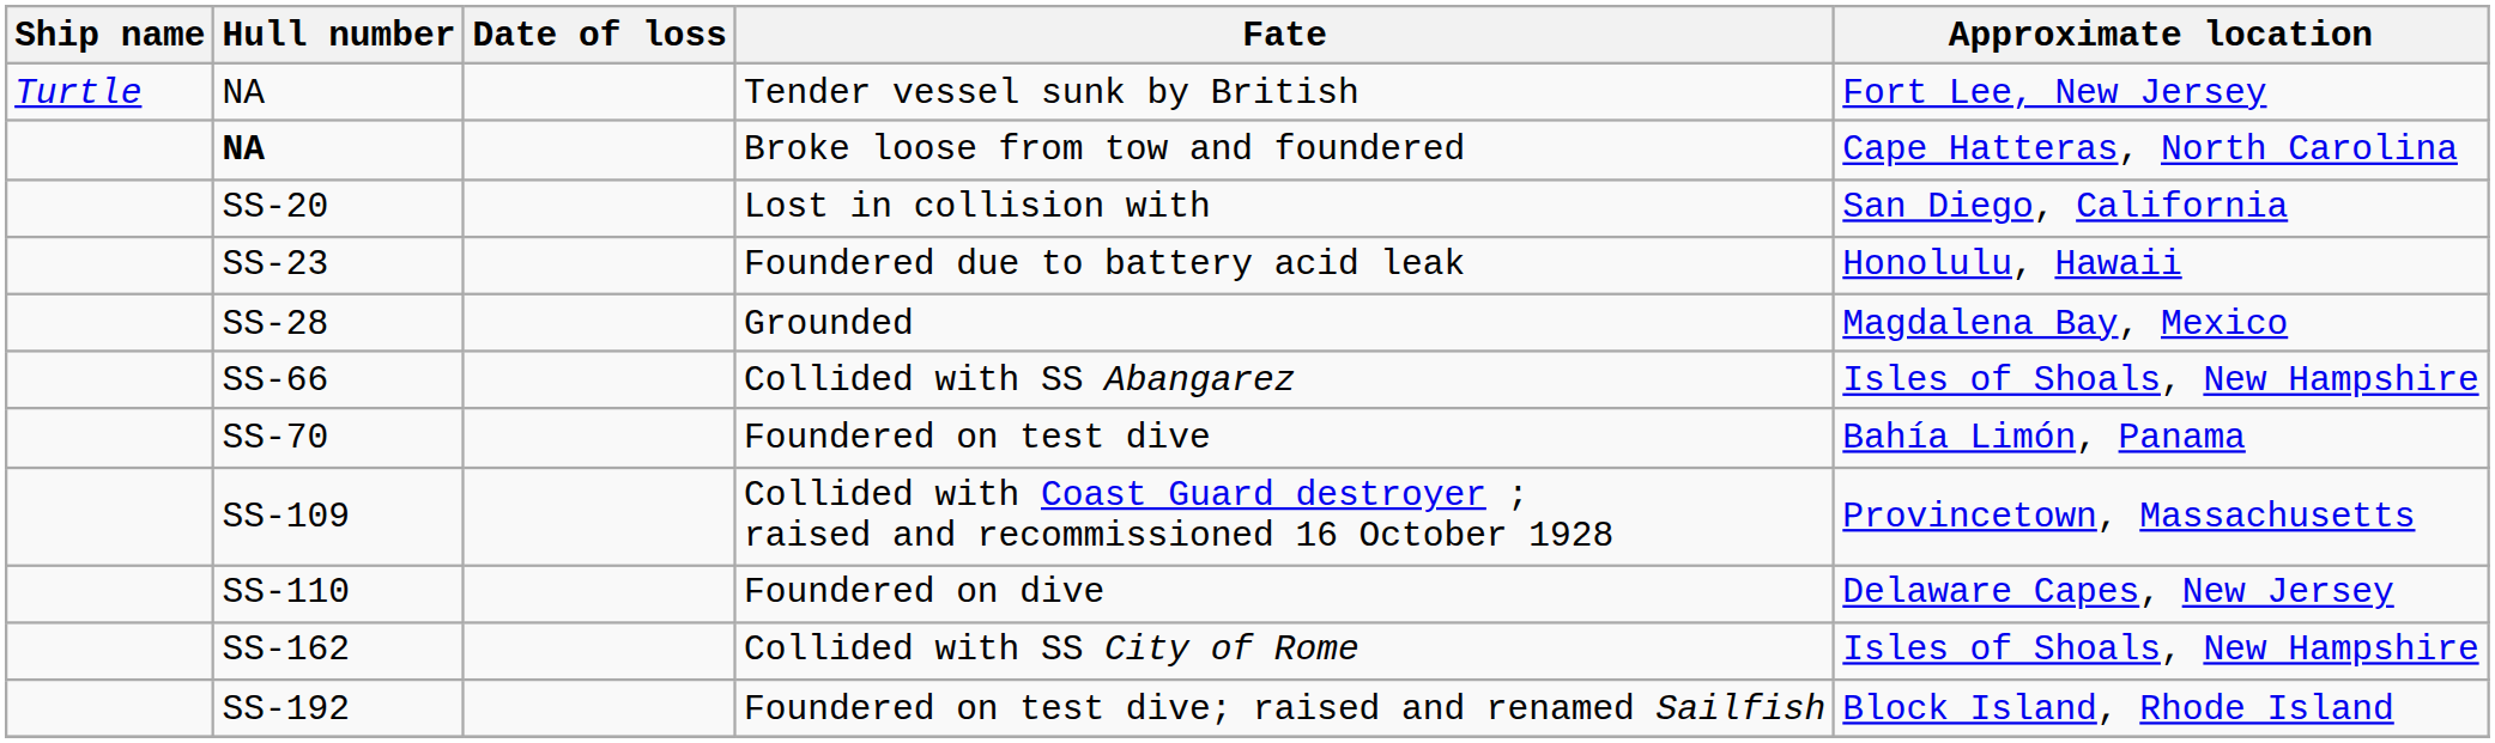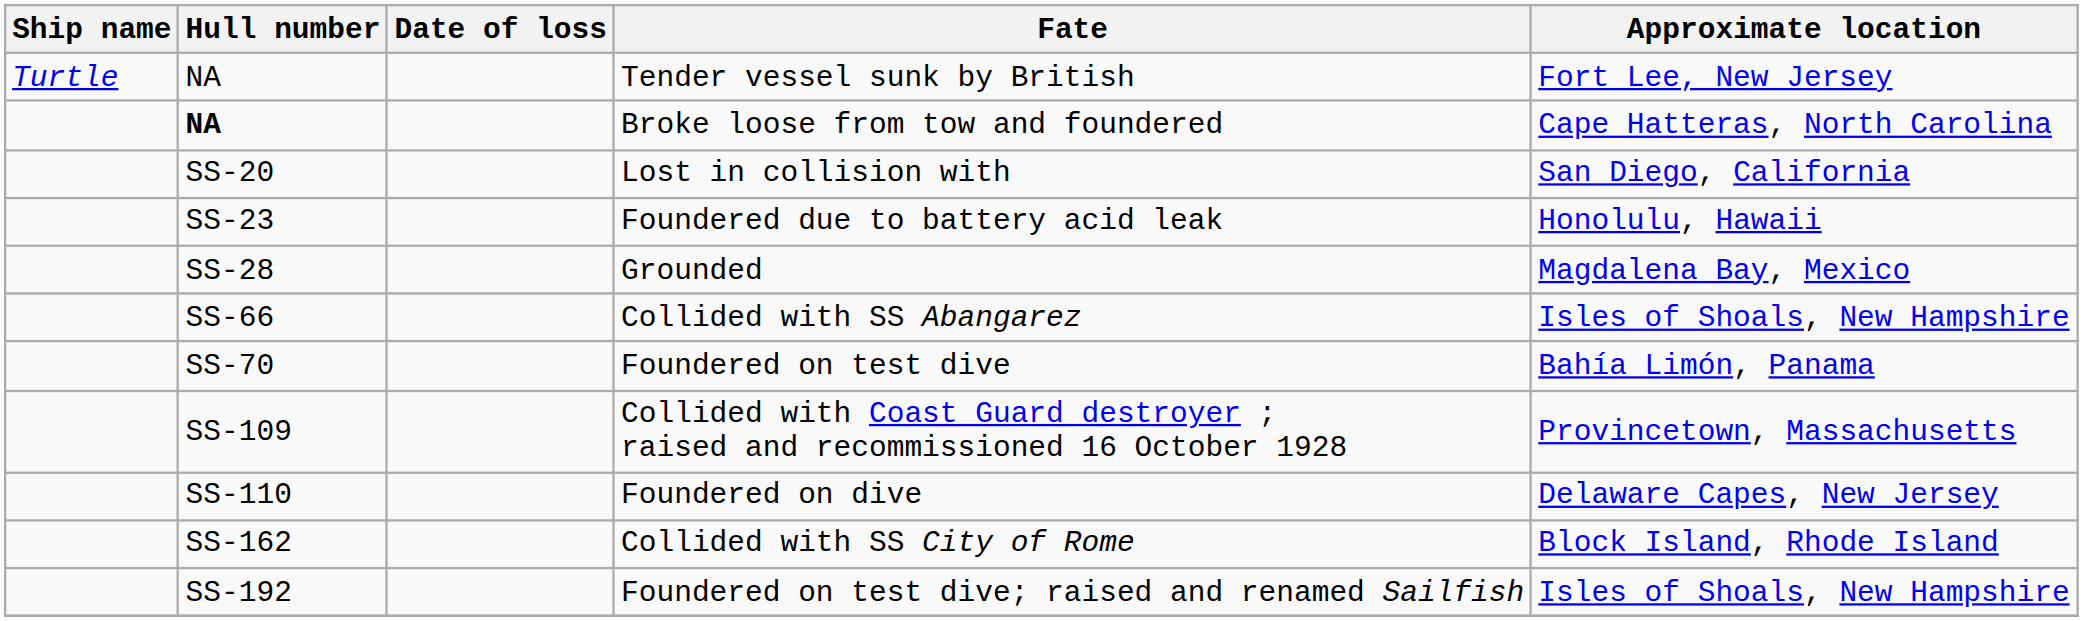Collided with SS City of Rome | Approximate location: Isles of Shoals, New Hampshire -> Block Island, Rhode Island
Foundered on test dive; raised and renamed Sailfish | Approximate location: Block Island, Rhode Island -> Isles of Shoals, New Hampshire
